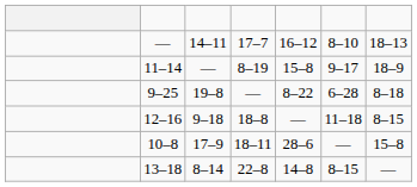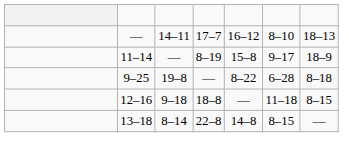- row: 10–8 | 17–9 | 18–11 | 28–6 | — | 15–8
